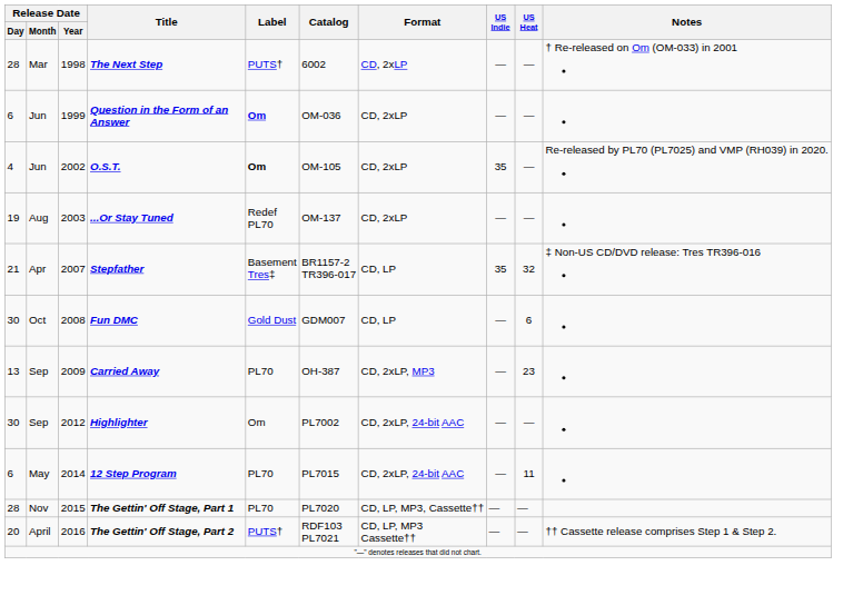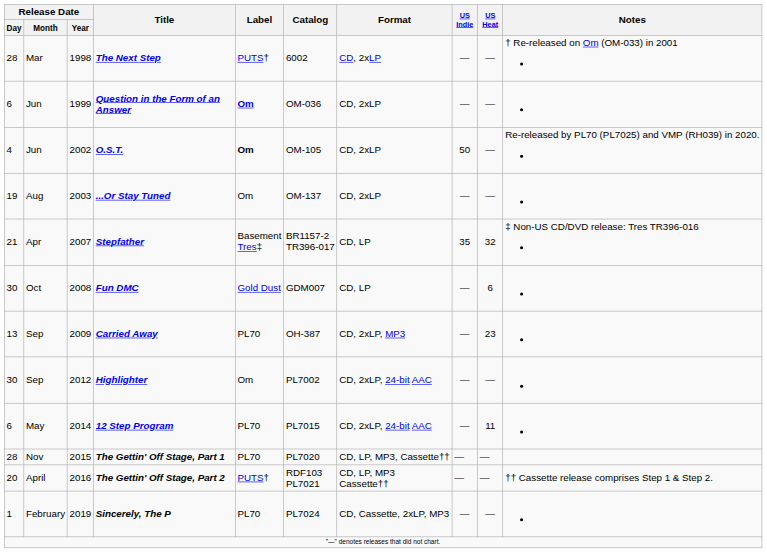O.S.T. | US Indie: 35 -> 50
...Or Stay Tuned | Label: Redef PL70 -> Om
+ row: 1 | February | 2019 | Sincerely, The P | PL70 | PL7024 | CD, Cassette, 2xLP, MP3 | — | —
